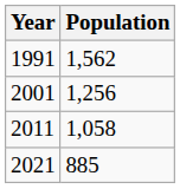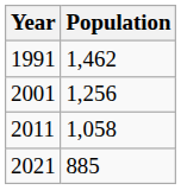1991 | Population: 1,562 -> 1,462
